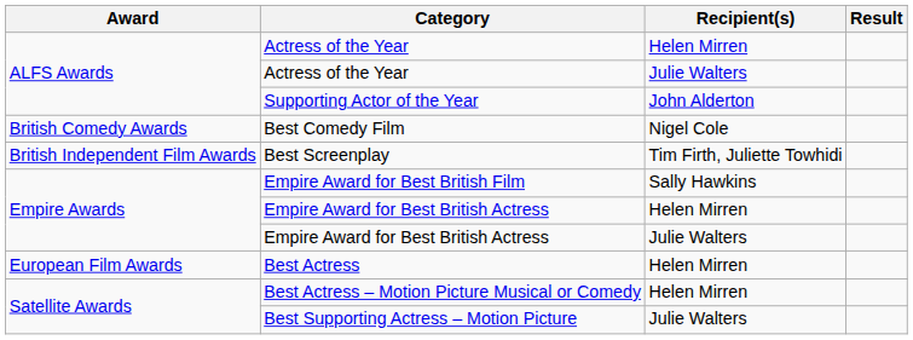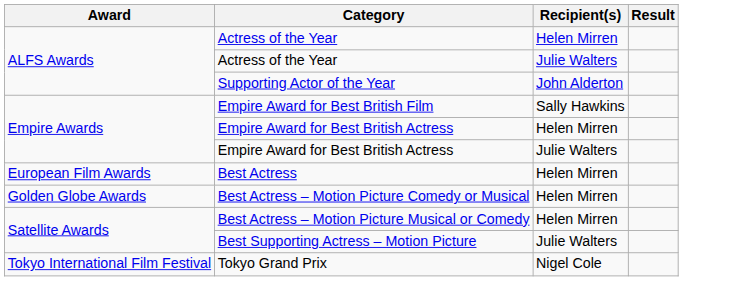- row: British Comedy Awards | Best Comedy Film | Nigel Cole
- row: British Independent Film Awards | Best Screenplay | Tim Firth, Juliette Towhidi
+ row: Golden Globe Awards | Best Actress – Motion Picture Comedy or Musical | Helen Mirren
+ row: Tokyo International Film Festival | Tokyo Grand Prix | Nigel Cole
